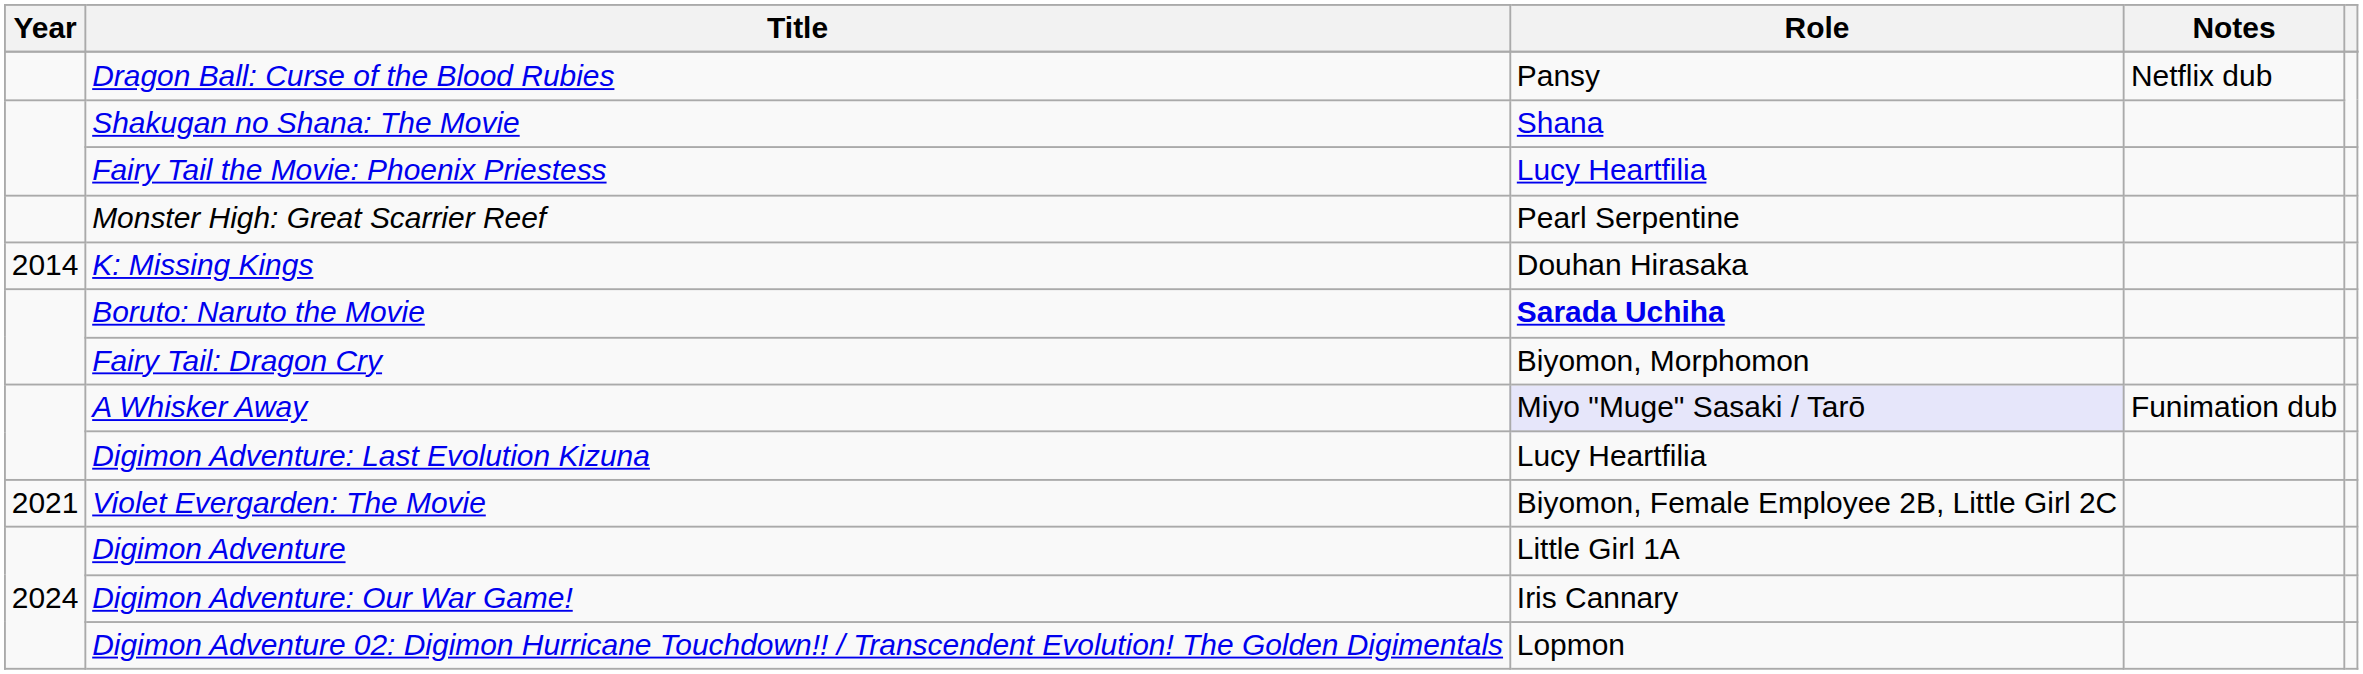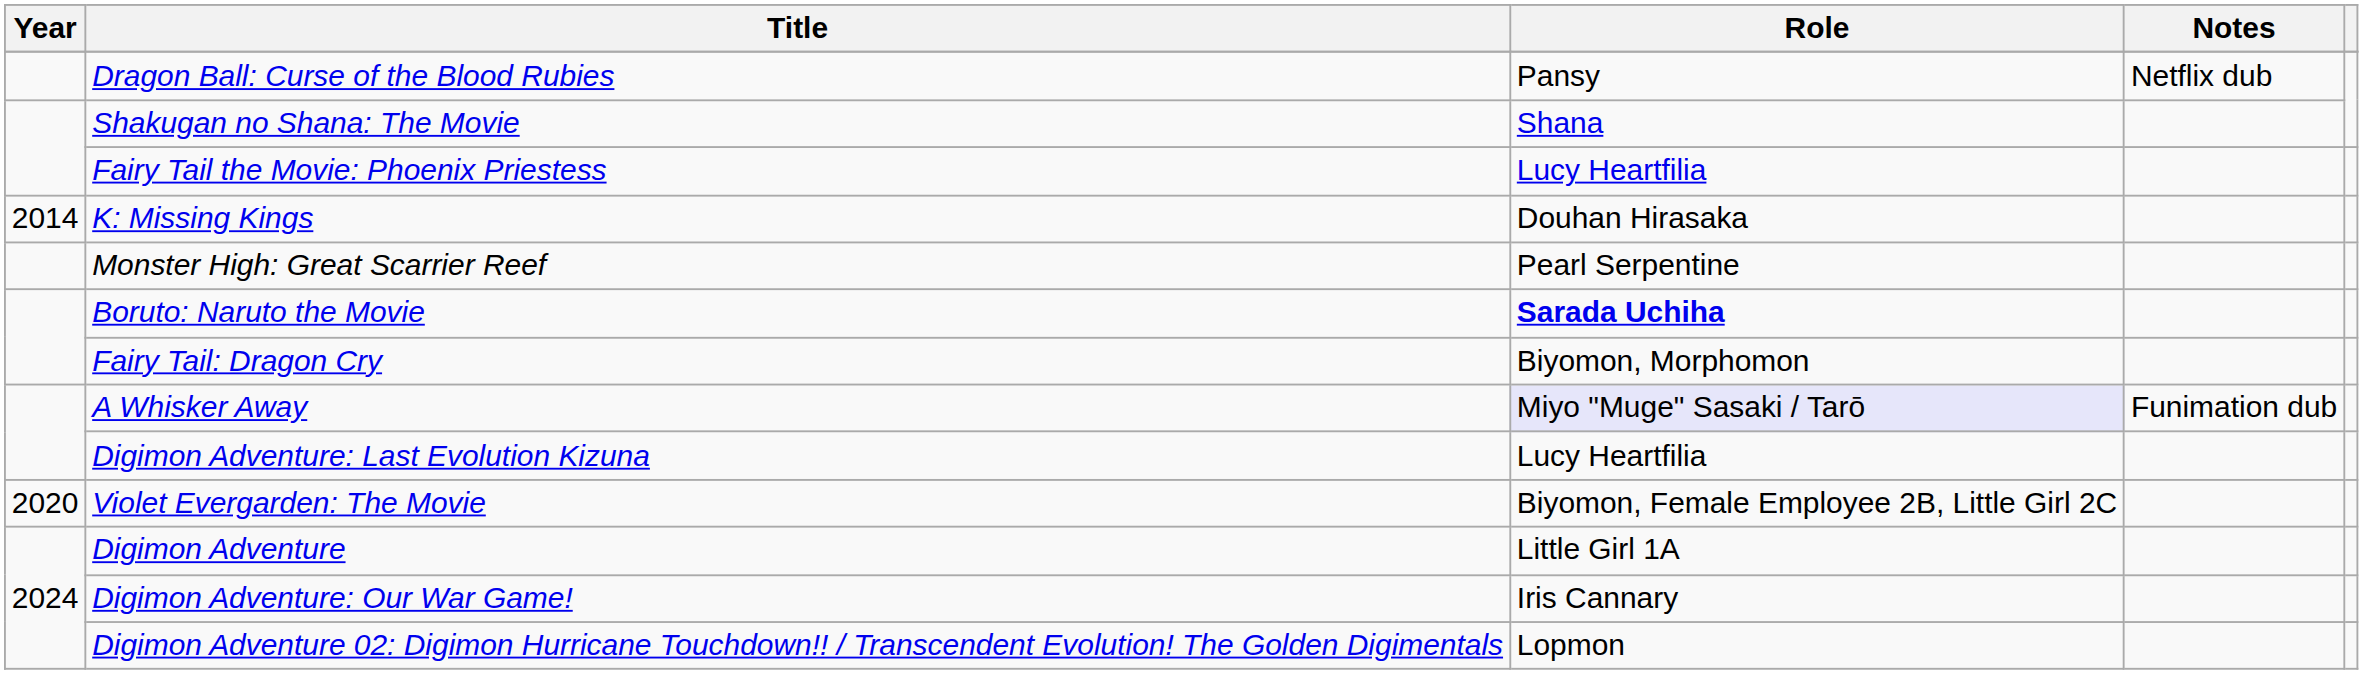rows swapped: K: Missing Kings <-> Monster High: Great Scarrier Reef
Violet Evergarden: The Movie | Year: 2021 -> 2020
